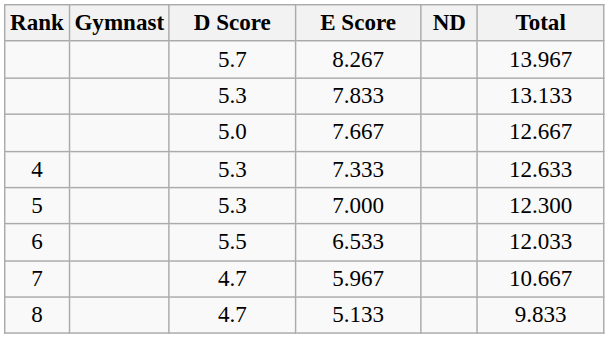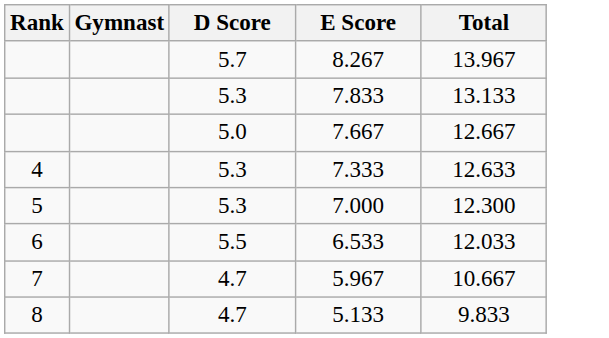- column: ND
